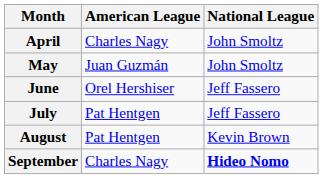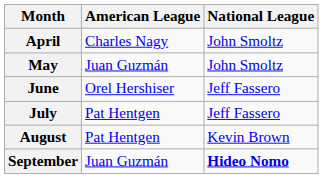September | American League: Charles Nagy -> Juan Guzmán
